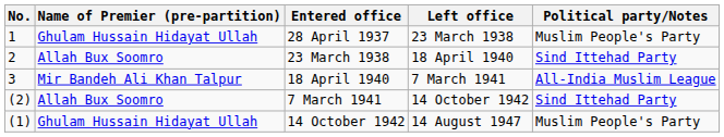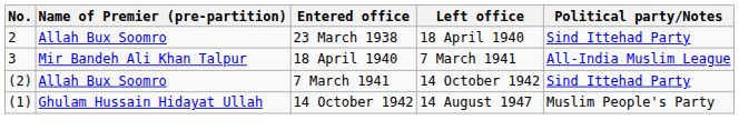- row: 1 | Ghulam Hussain Hidayat Ullah | 28 April 1937 | 23 March 1938 | Muslim People's Party
